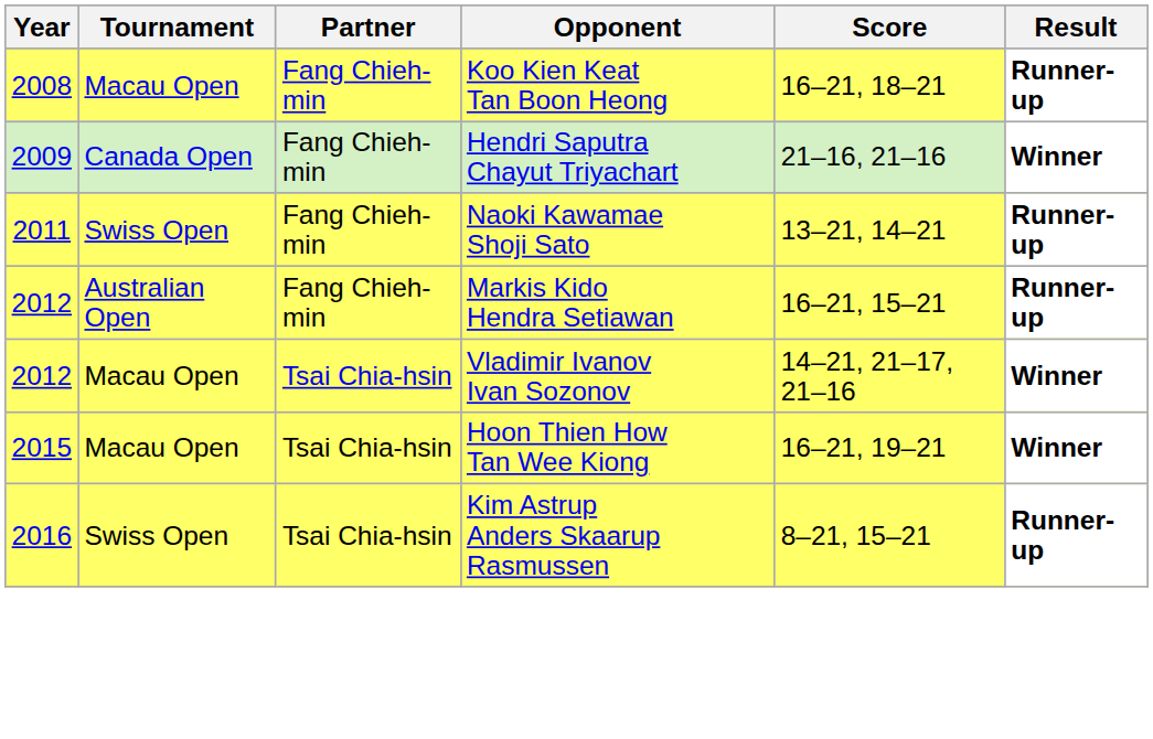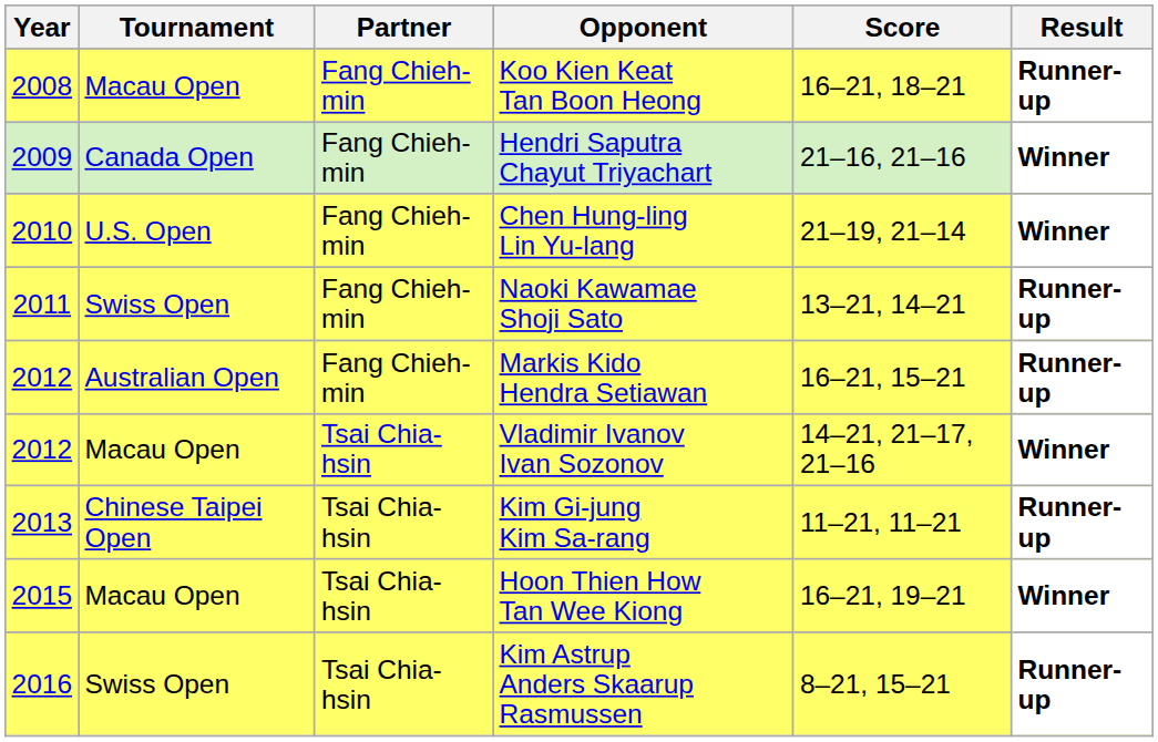+ row: 2010 | U.S. Open | Fang Chieh-min | Chen Hung-ling Lin Yu-lang | 21–19, 21–14 | Winner
+ row: 2013 | Chinese Taipei Open | Tsai Chia-hsin | Kim Gi-jung Kim Sa-rang | 11–21, 11–21 | Runner-up
